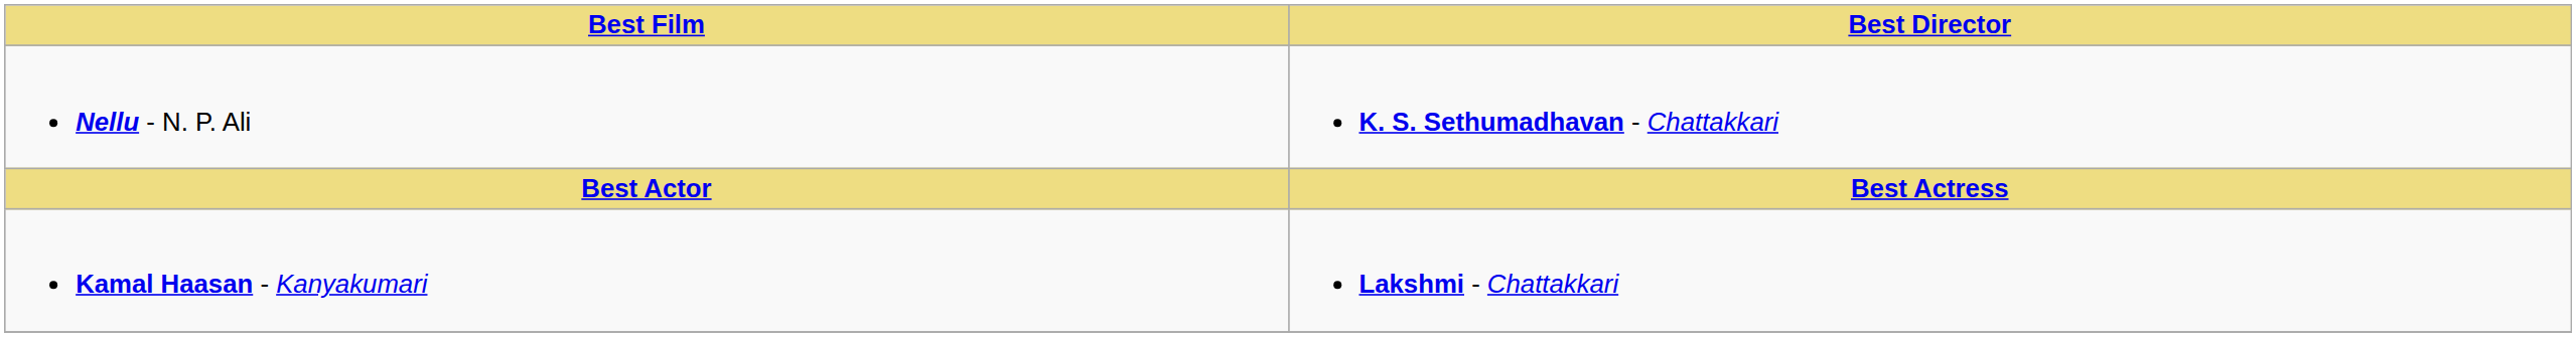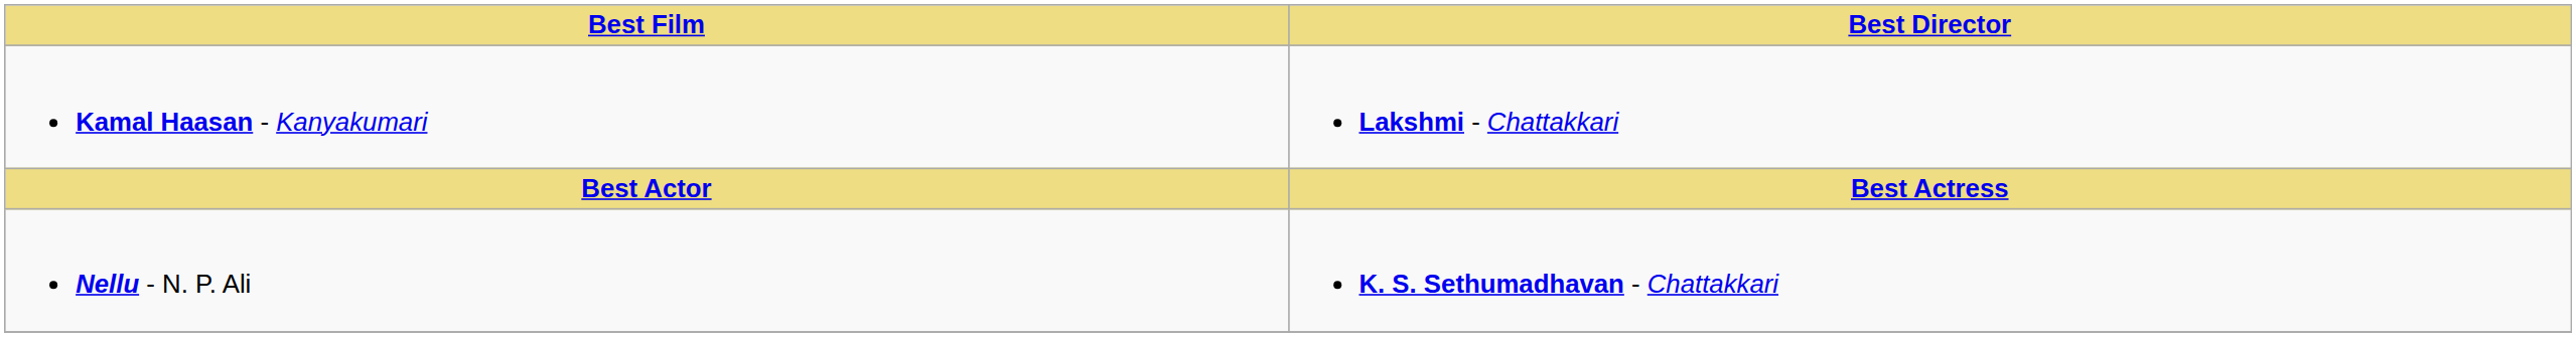rows swapped: Nellu - N. P. Ali <-> Kamal Haasan - Kanyakumari
